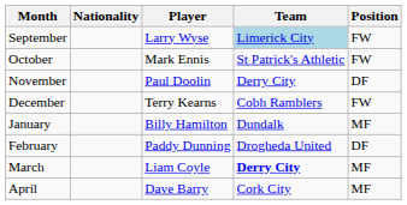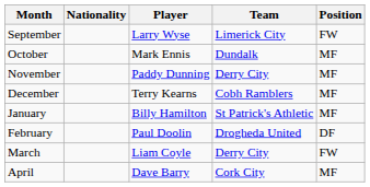September | Team: lightblue background -> no background
October | Team: St Patrick's Athletic -> Dundalk
October | Position: FW -> MF
November | Player: Paul Doolin -> Paddy Dunning
November | Position: DF -> MF
December | Position: FW -> MF
January | Team: Dundalk -> St Patrick's Athletic
February | Player: Paddy Dunning -> Paul Doolin
March | Team: bold -> normal
March | Position: MF -> FW
